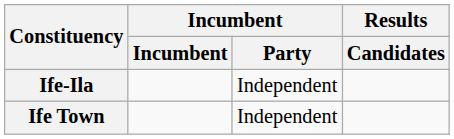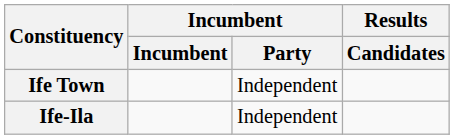rows swapped: Ife Town <-> Ife-Ila
